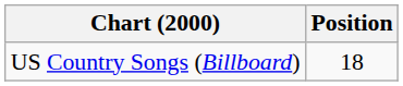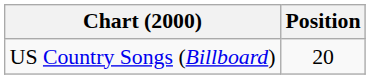US Country Songs (Billboard) | Position: 18 -> 20
